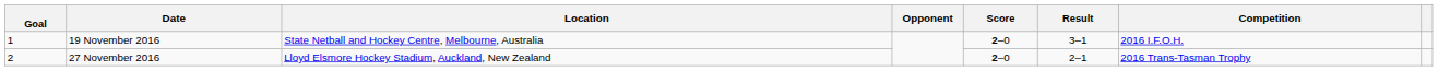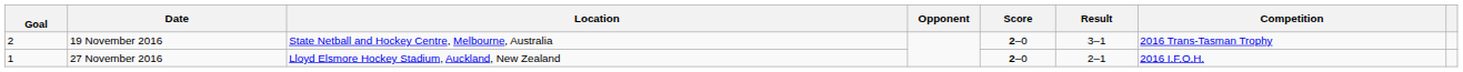19 November 2016 | Goal: 1 -> 2
19 November 2016 | Competition: 2016 I.F.O.H. -> 2016 Trans-Tasman Trophy
27 November 2016 | Goal: 2 -> 1
27 November 2016 | Competition: 2016 Trans-Tasman Trophy -> 2016 I.F.O.H.
